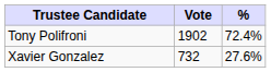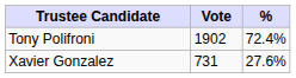Xavier Gonzalez | Vote: 732 -> 731
